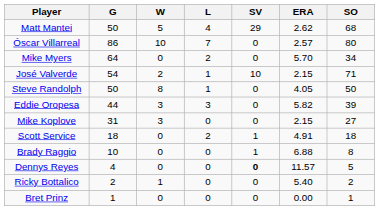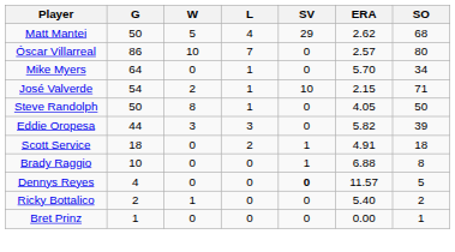Mike Myers | L: 2 -> 1
- row: Mike Koplove | 31 | 3 | 0 | 0 | 2.15 | 27
